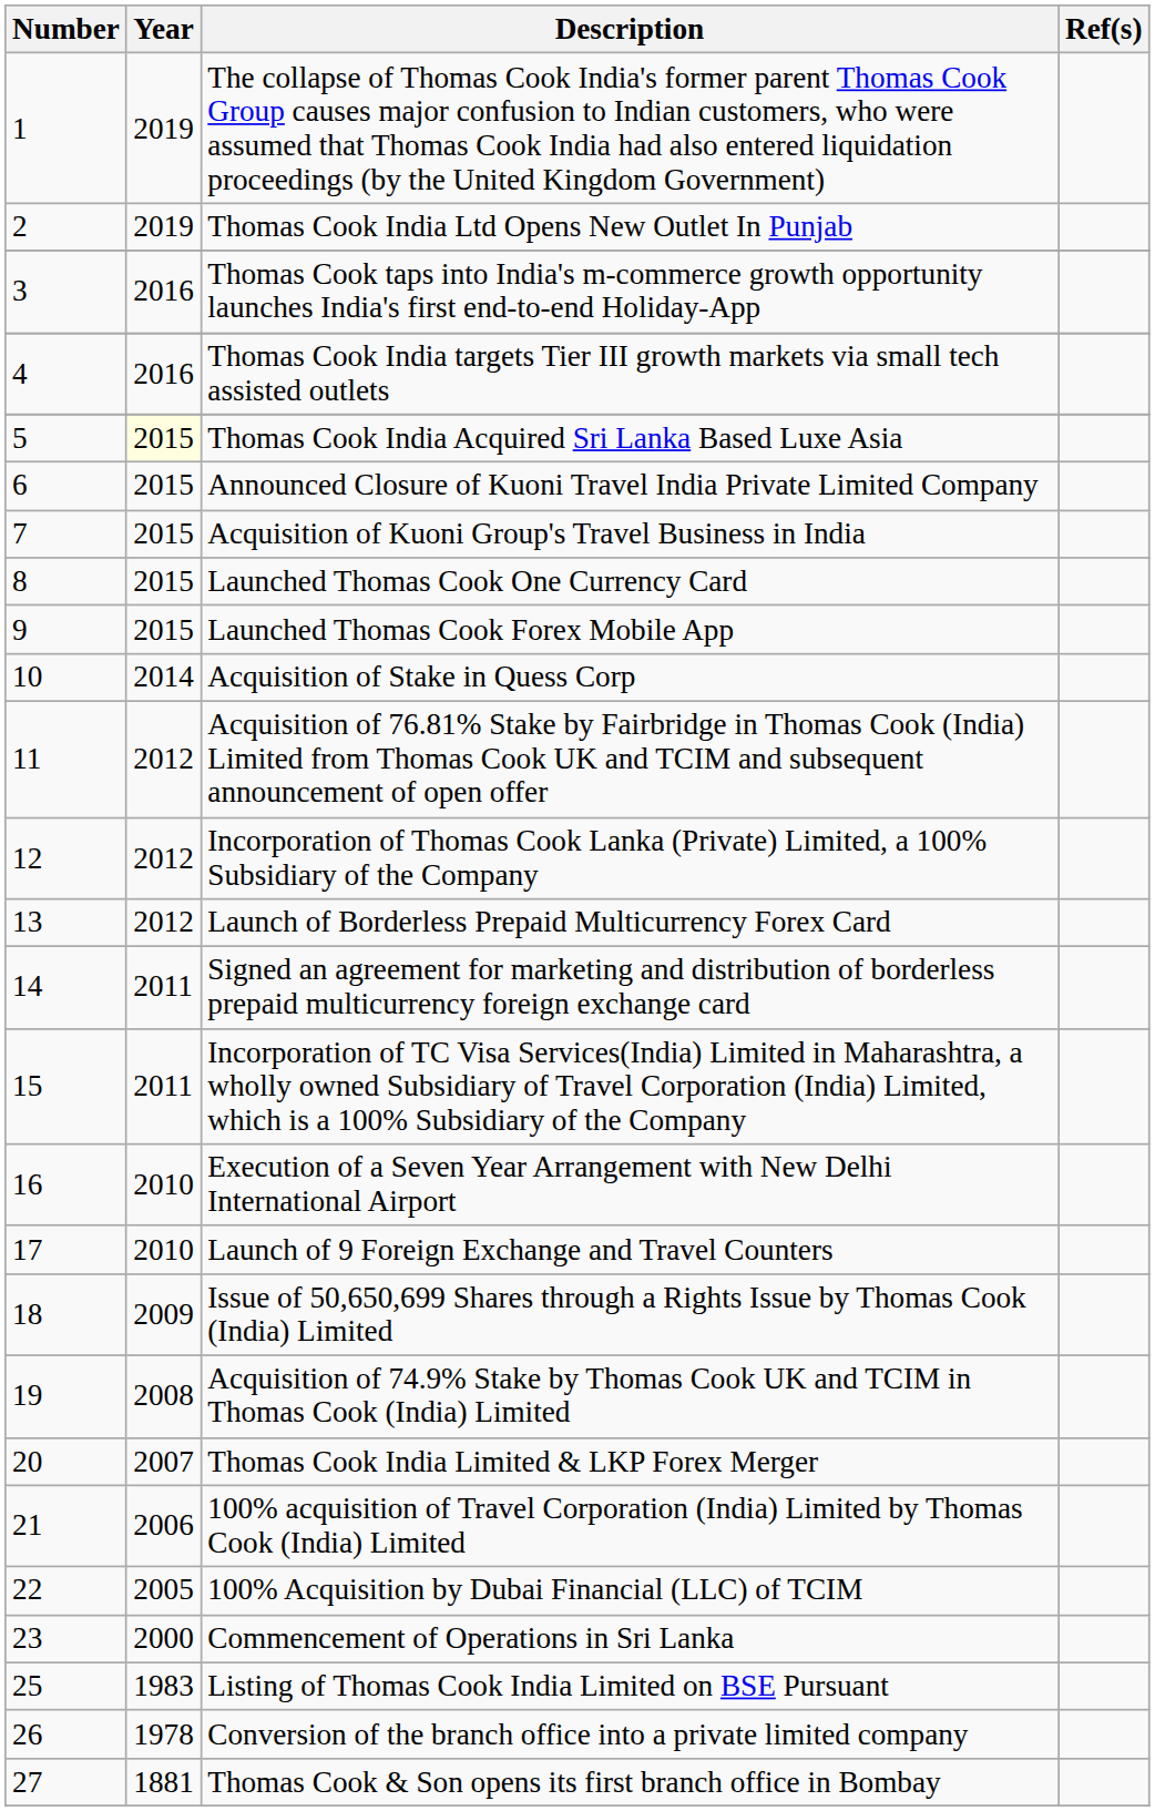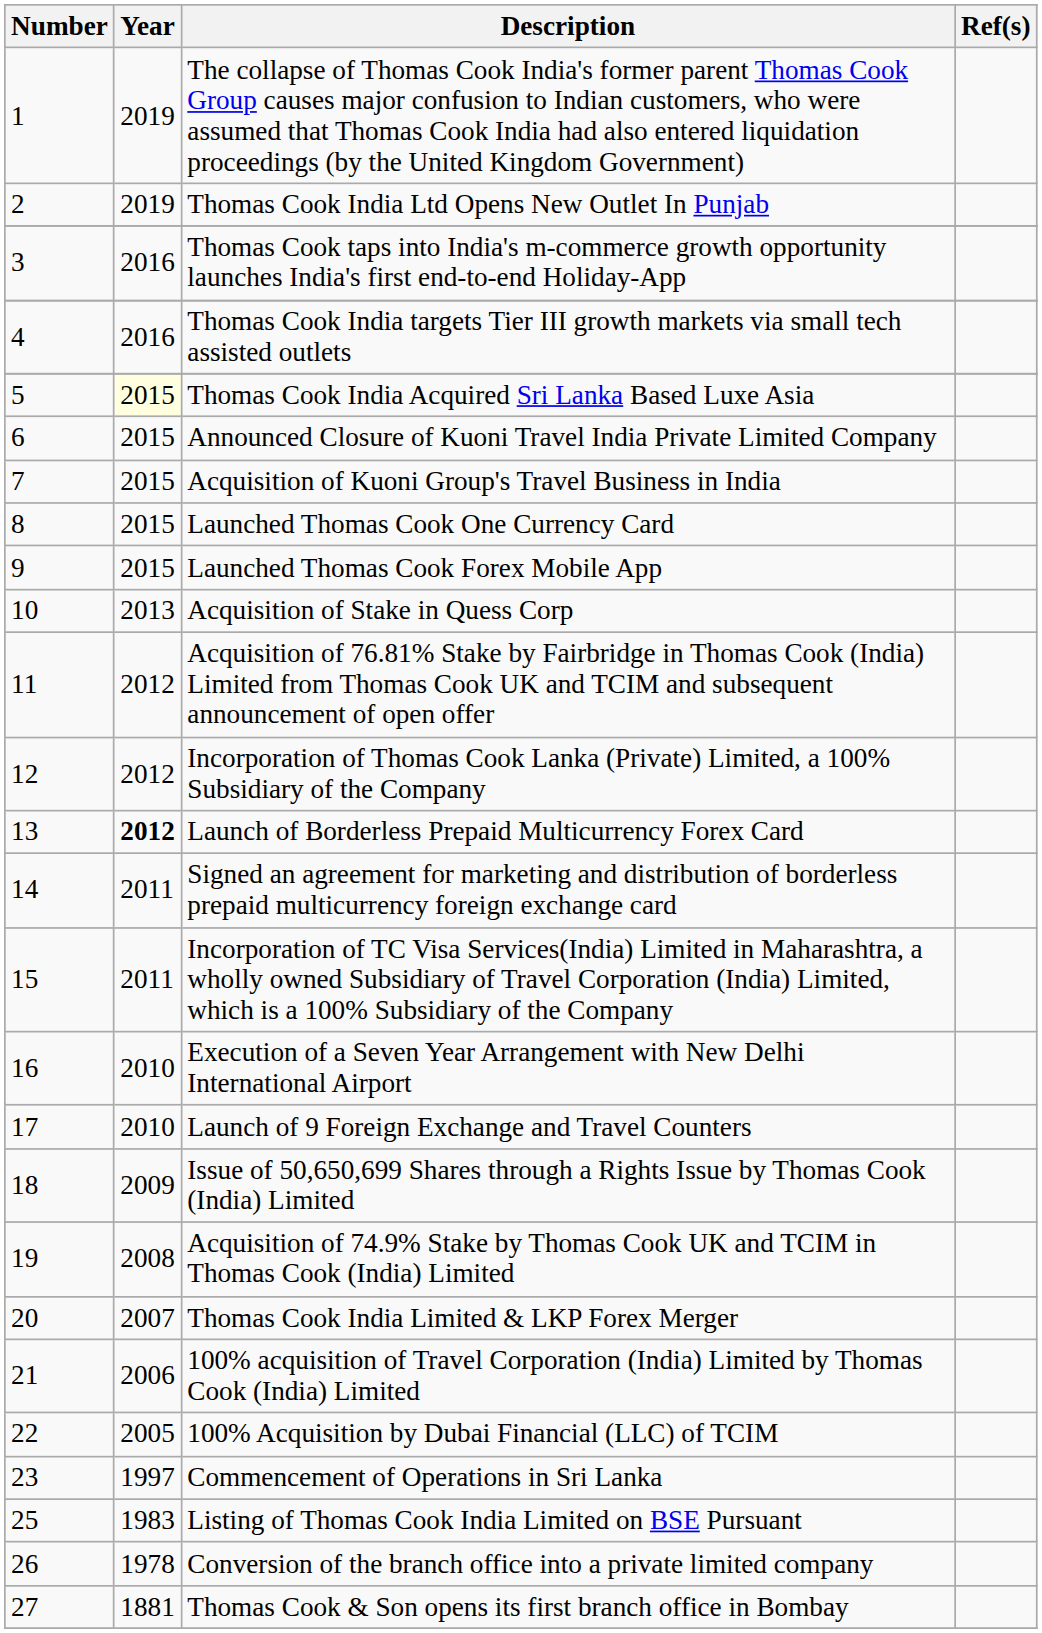Acquisition of Stake in Quess Corp | Year: 2014 -> 2013
Launch of Borderless Prepaid Multicurrency Forex Card | Year: normal -> bold
Commencement of Operations in Sri Lanka | Year: 2000 -> 1997
